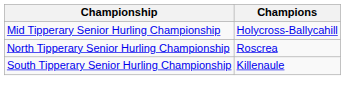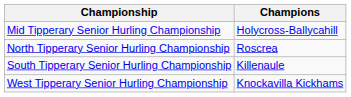+ row: West Tipperary Senior Hurling Championship | Knockavilla Kickhams
